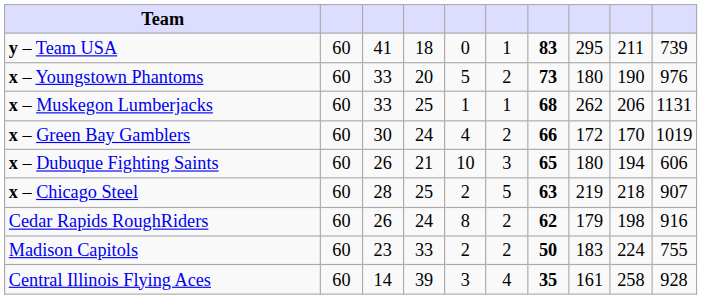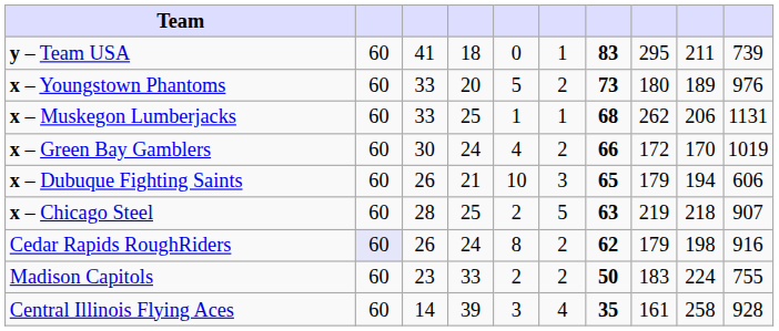x – Youngstown Phantoms | column 9: 190 -> 189
x – Dubuque Fighting Saints | column 8: 180 -> 179
Cedar Rapids RoughRiders | column 2: no background -> lavender background
